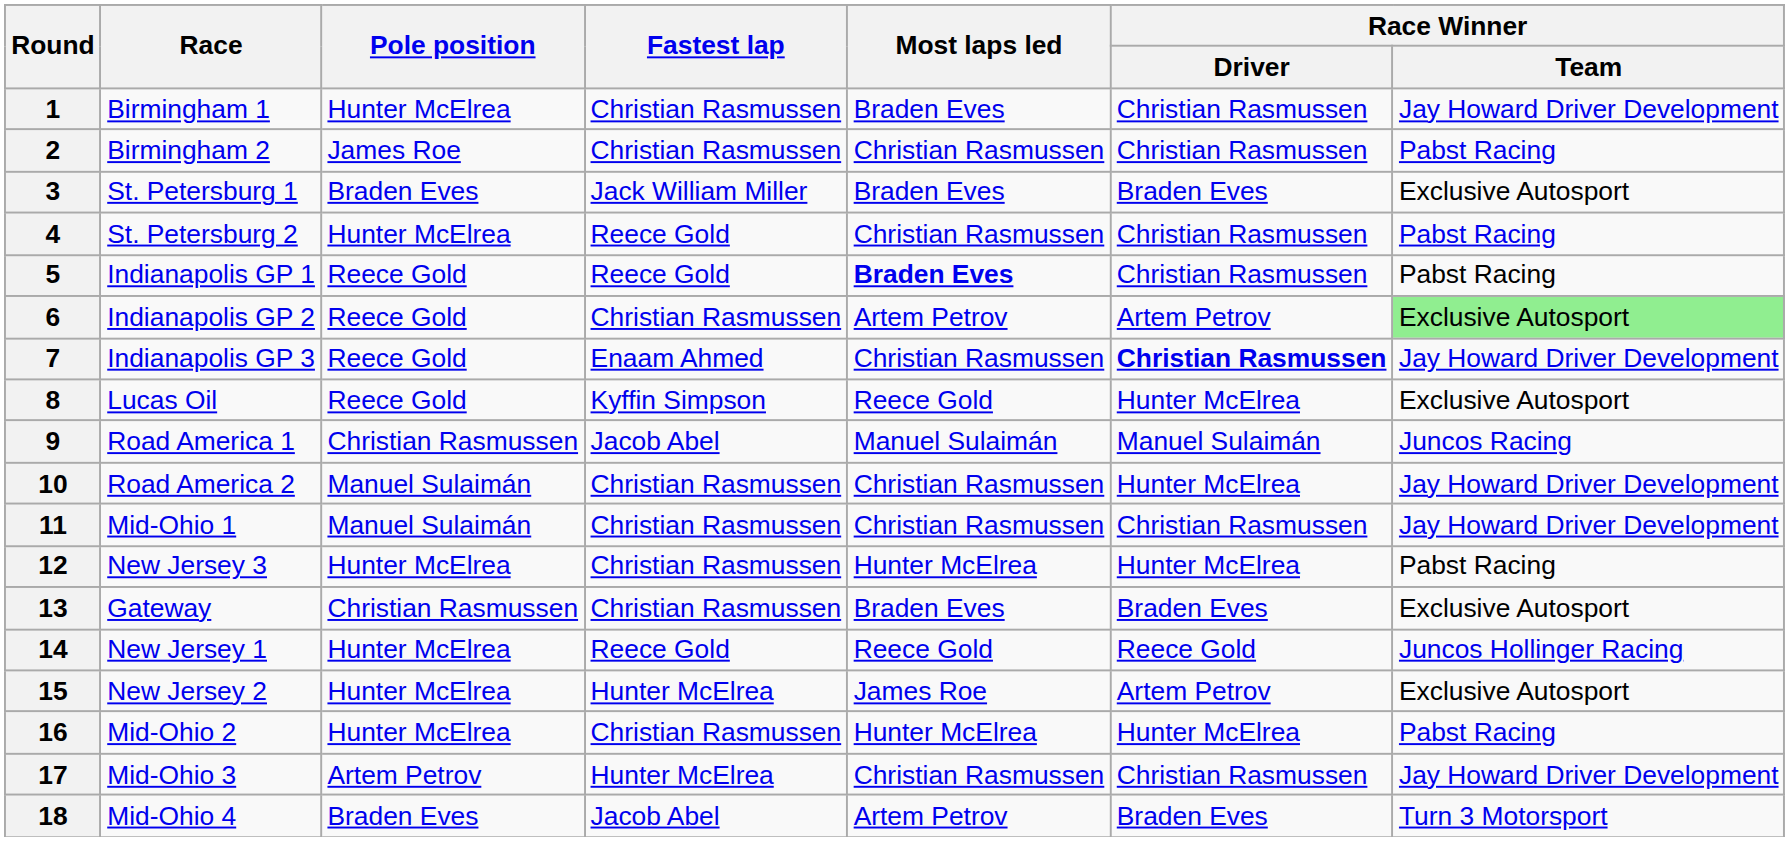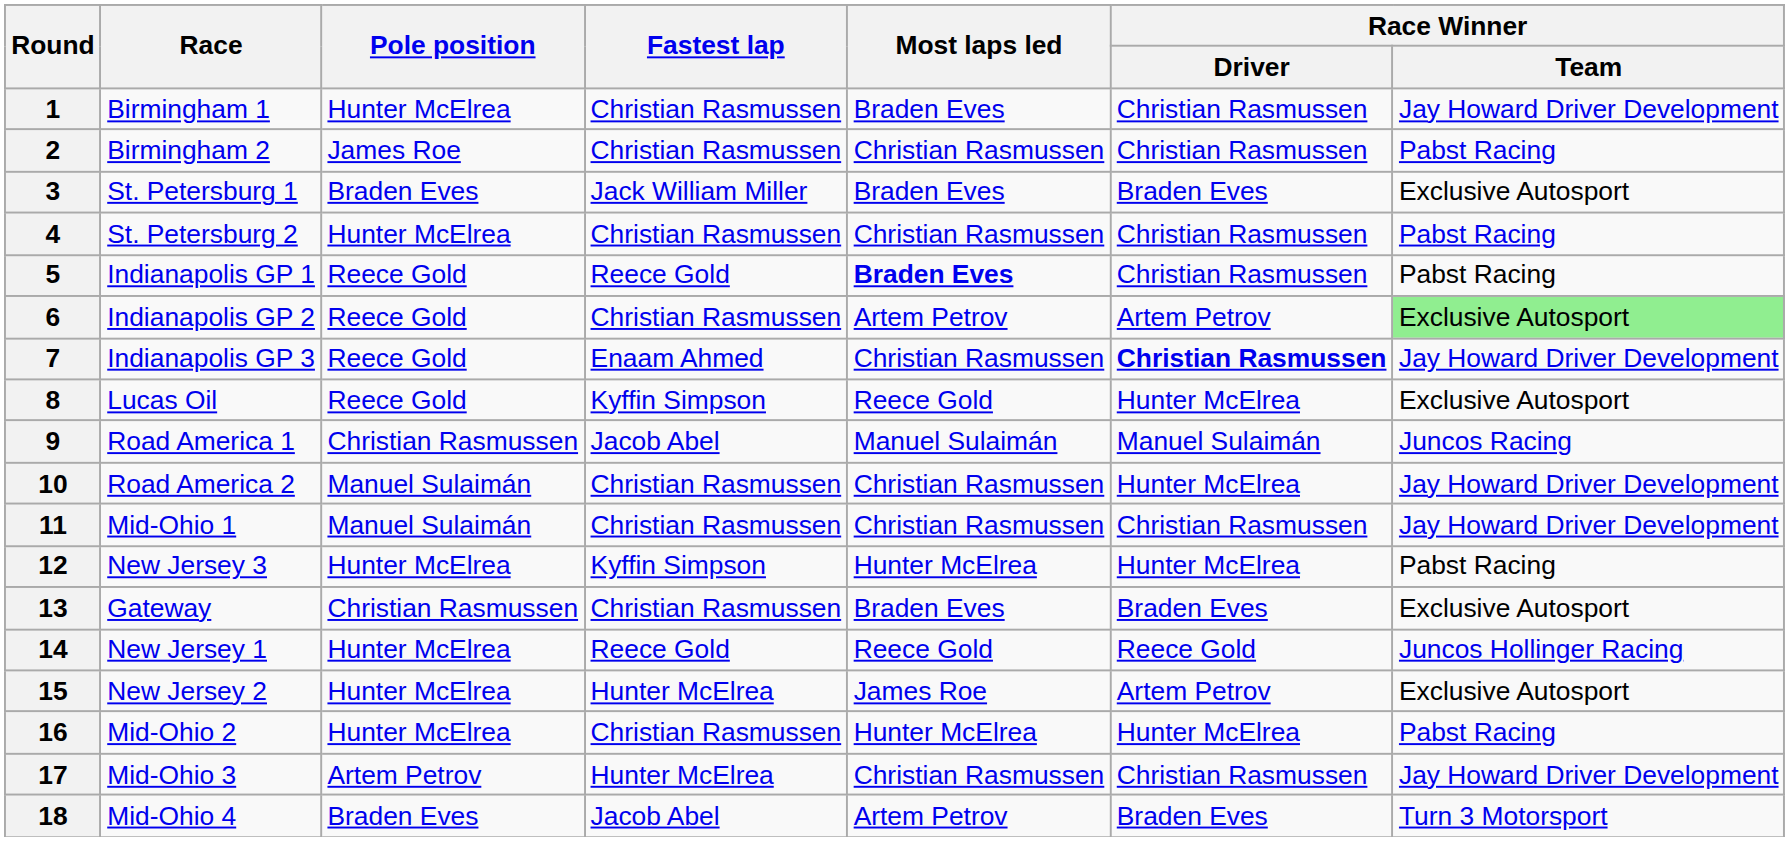4 | Fastest lap: Reece Gold -> Christian Rasmussen
12 | Fastest lap: Christian Rasmussen -> Kyffin Simpson
